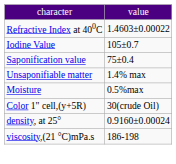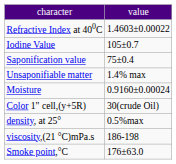Moisture | column 2: 0.5%max -> 0.9160±0.00024
density, at 25° | column 2: 0.9160±0.00024 -> 0.5%max
+ row: Smoke point,°C | 176±63.0
